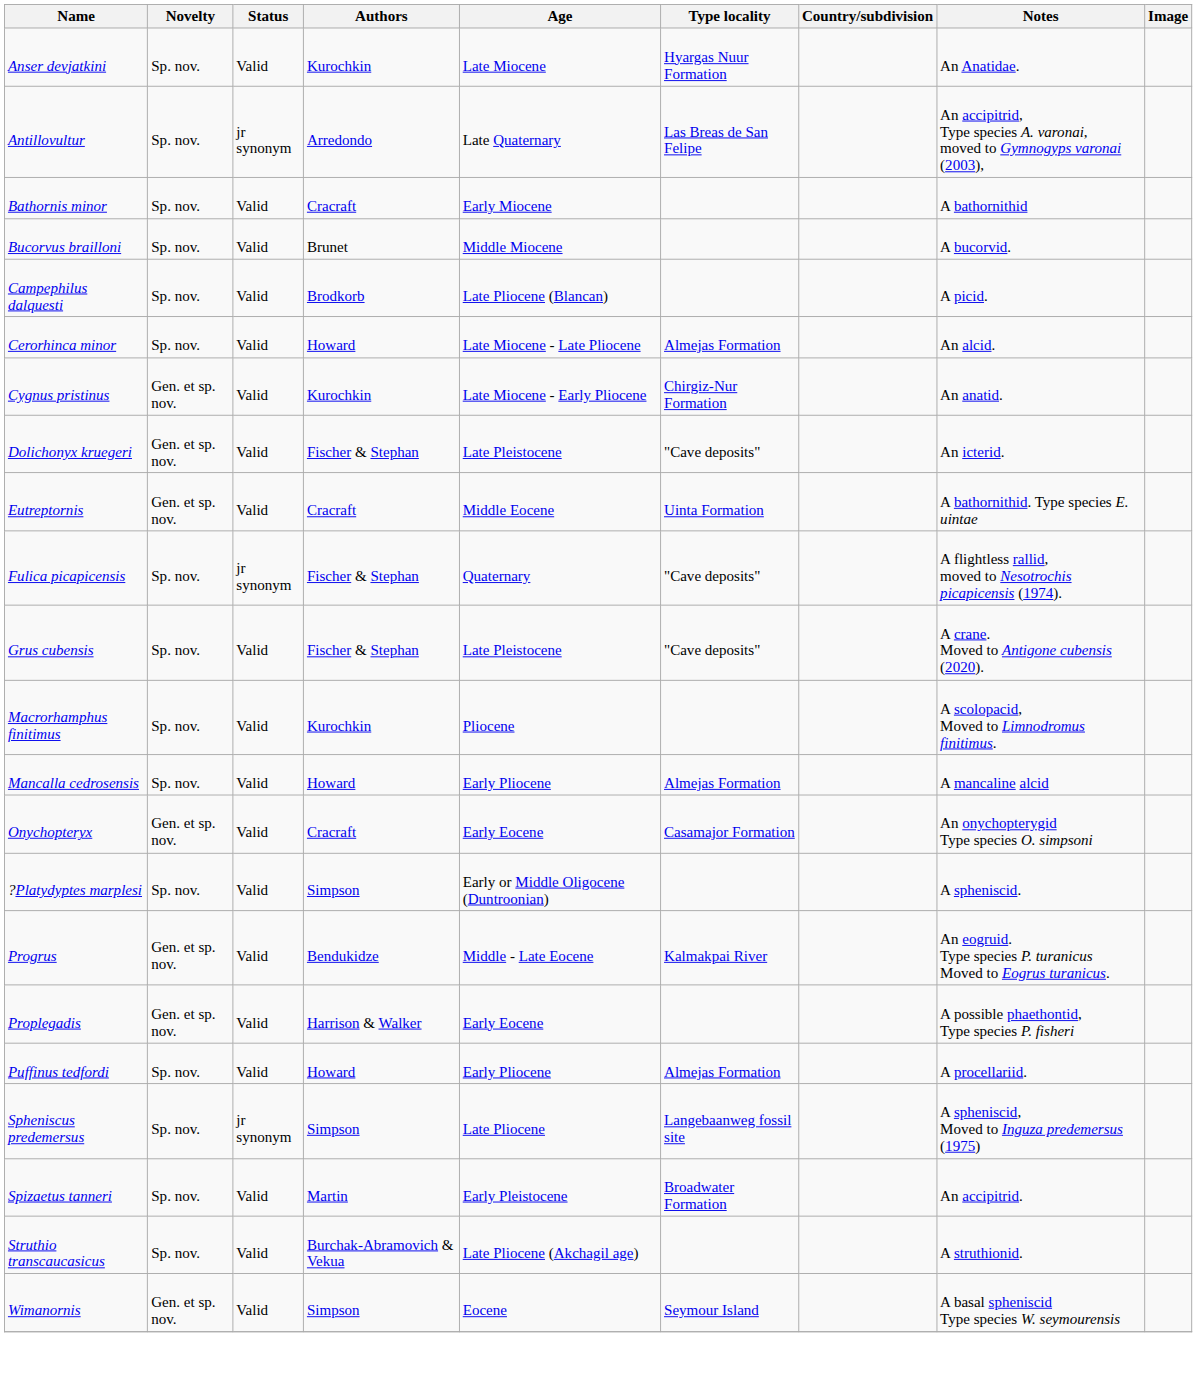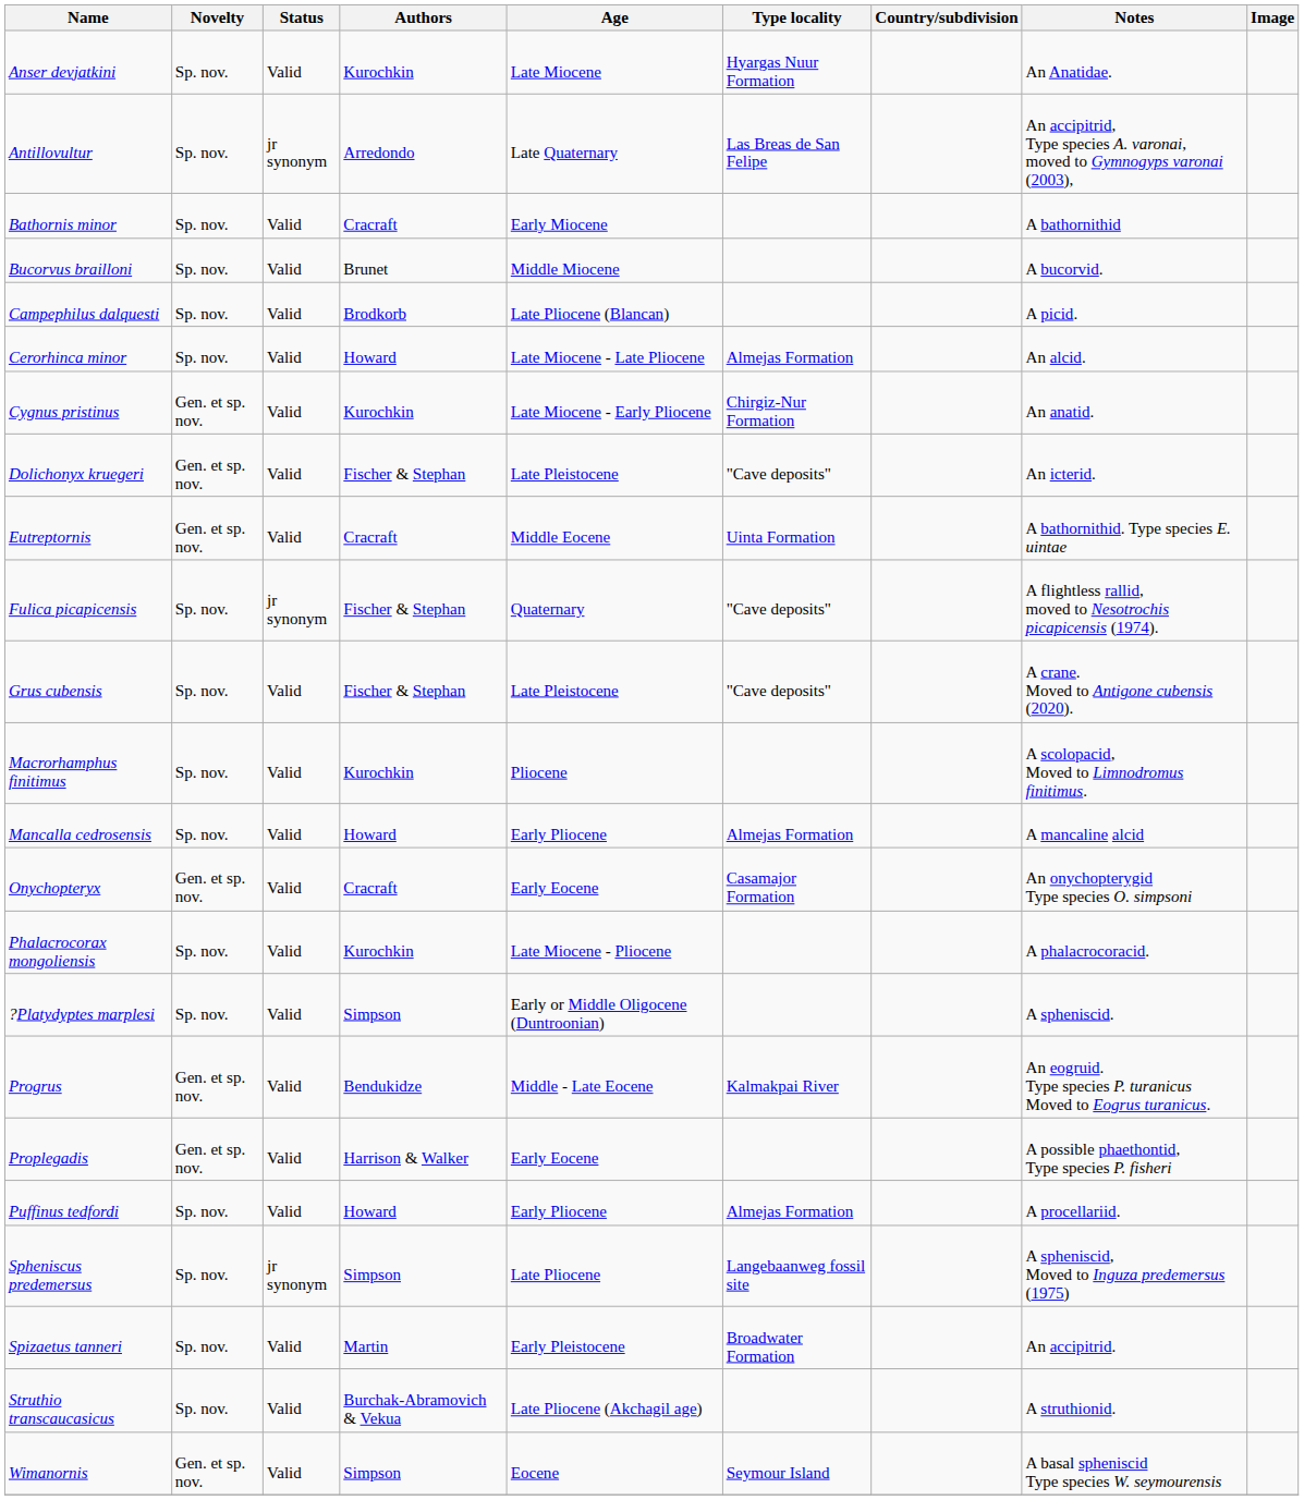+ row: Phalacrocorax mongoliensis | Sp. nov. | Valid | Kurochkin | Late Miocene - Pliocene | A phalacrocoracid.
